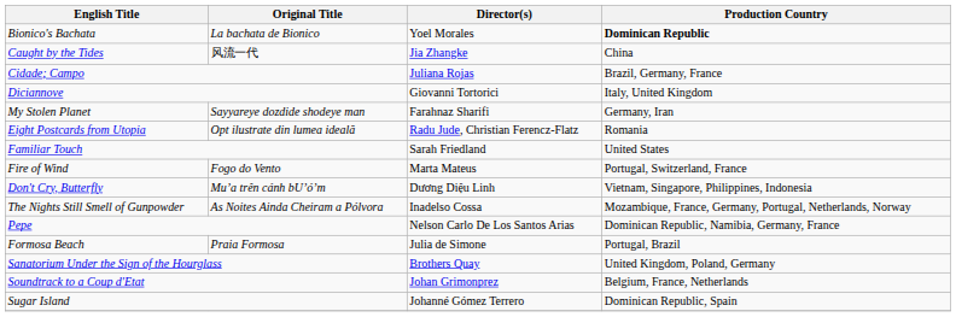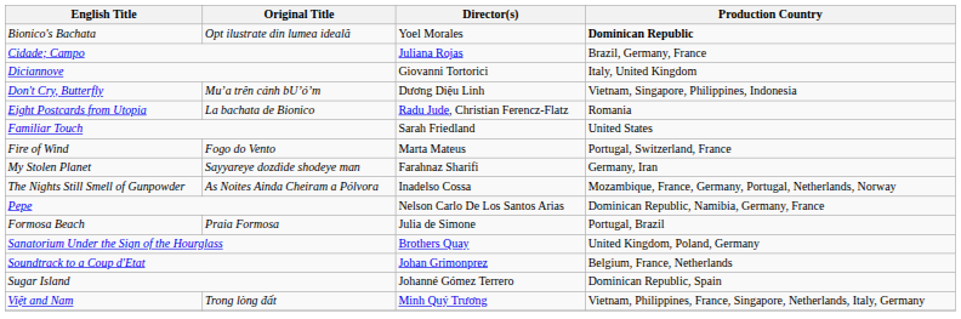Bionico's Bachata | Original Title: La bachata de Bionico -> Opt ilustrate din lumea ideală
- row: Caught by the Tides | 风流一代 | Jia Zhangke | China
rows swapped: Don't Cry, Butterfly <-> My Stolen Planet
Eight Postcards from Utopia | Original Title: Opt ilustrate din lumea ideală -> La bachata de Bionico
+ row: Việt and Nam | Trong lòng đất | Minh Quý Trương | Vietnam, Philippines, France, Singapore, Netherlands, Italy, Germany
